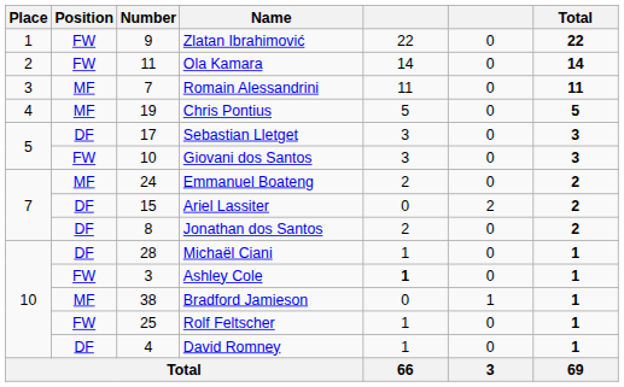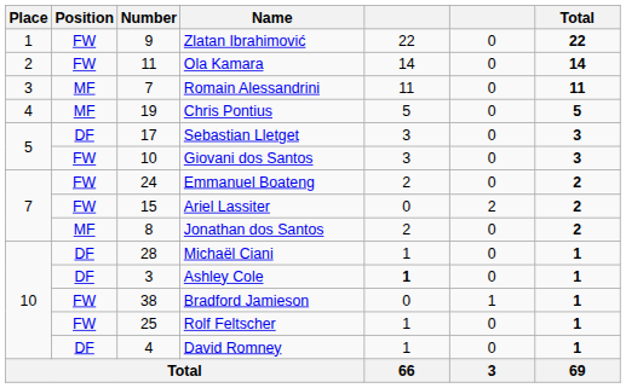Emmanuel Boateng | Position: MF -> FW
Ariel Lassiter | Position: DF -> FW
Jonathan dos Santos | Position: DF -> MF
Ashley Cole | Position: FW -> DF
Bradford Jamieson | Position: MF -> FW
